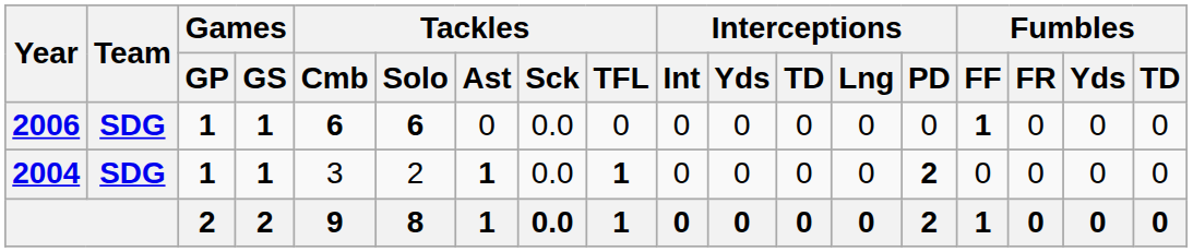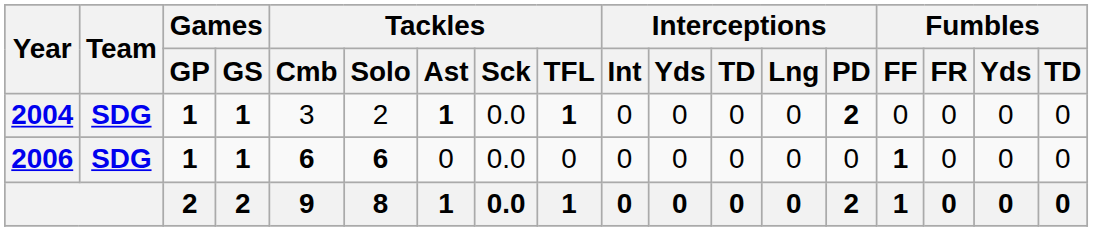rows swapped: 2004 <-> 2006
